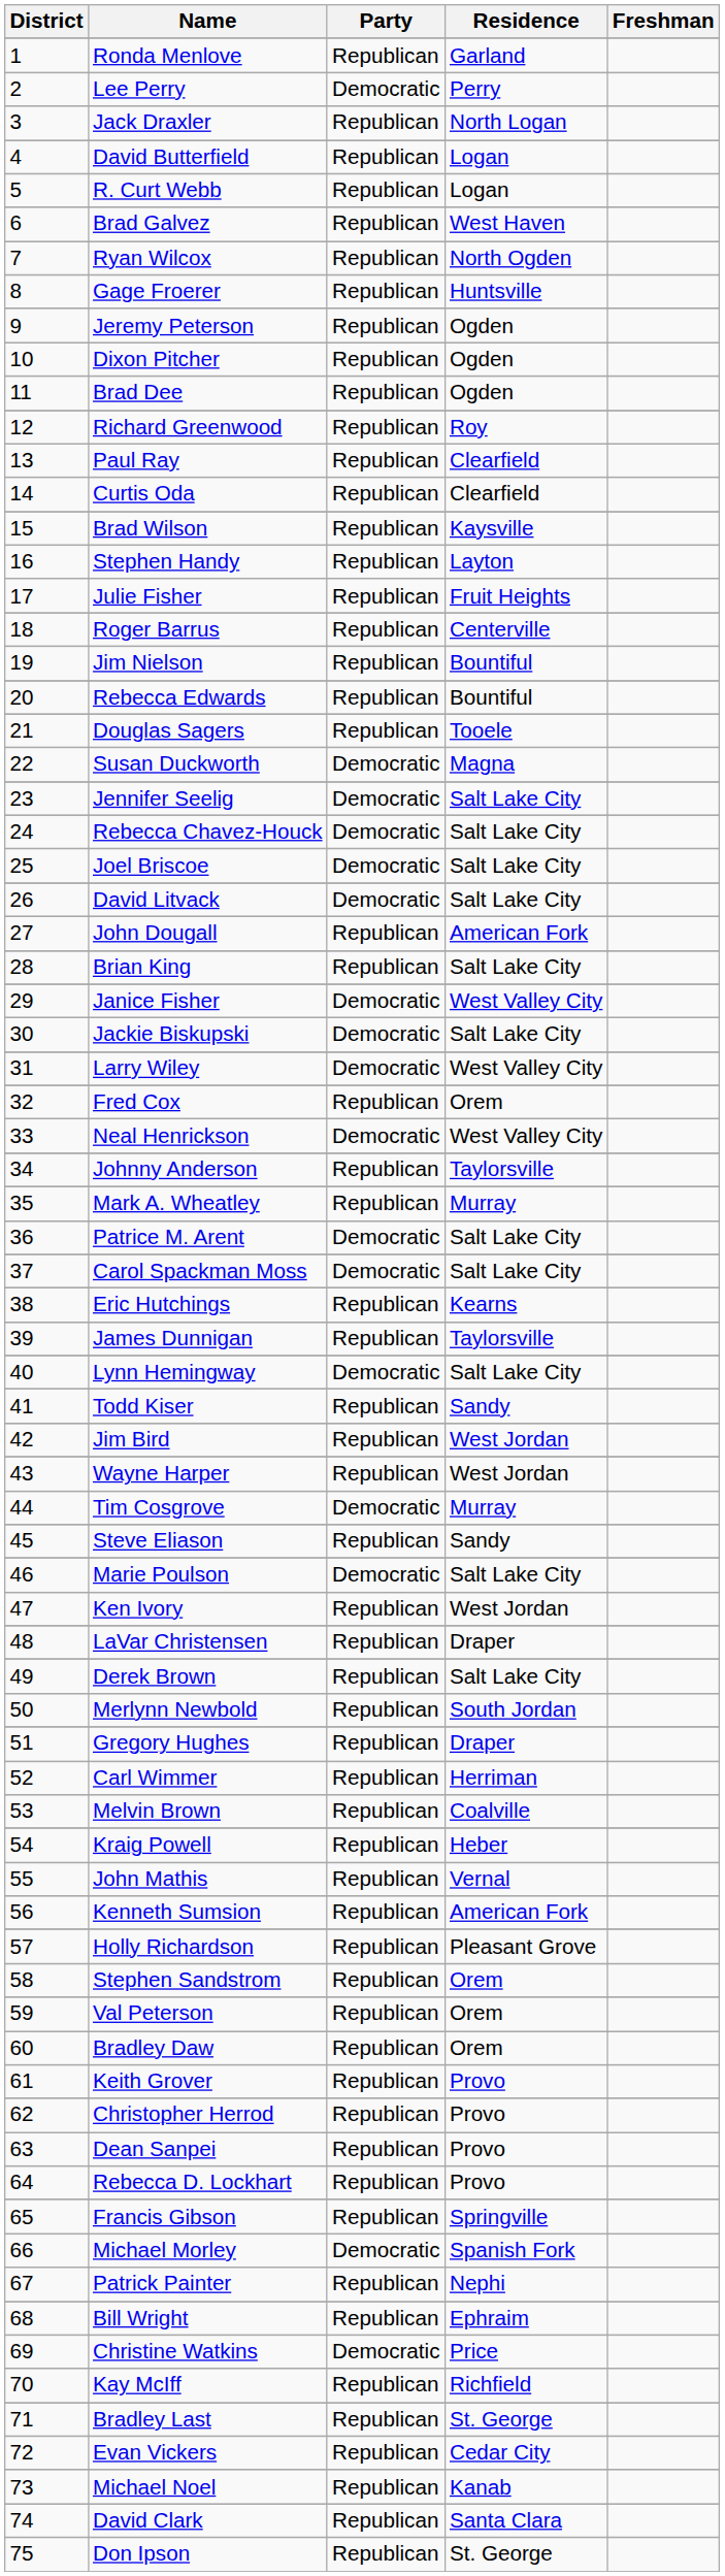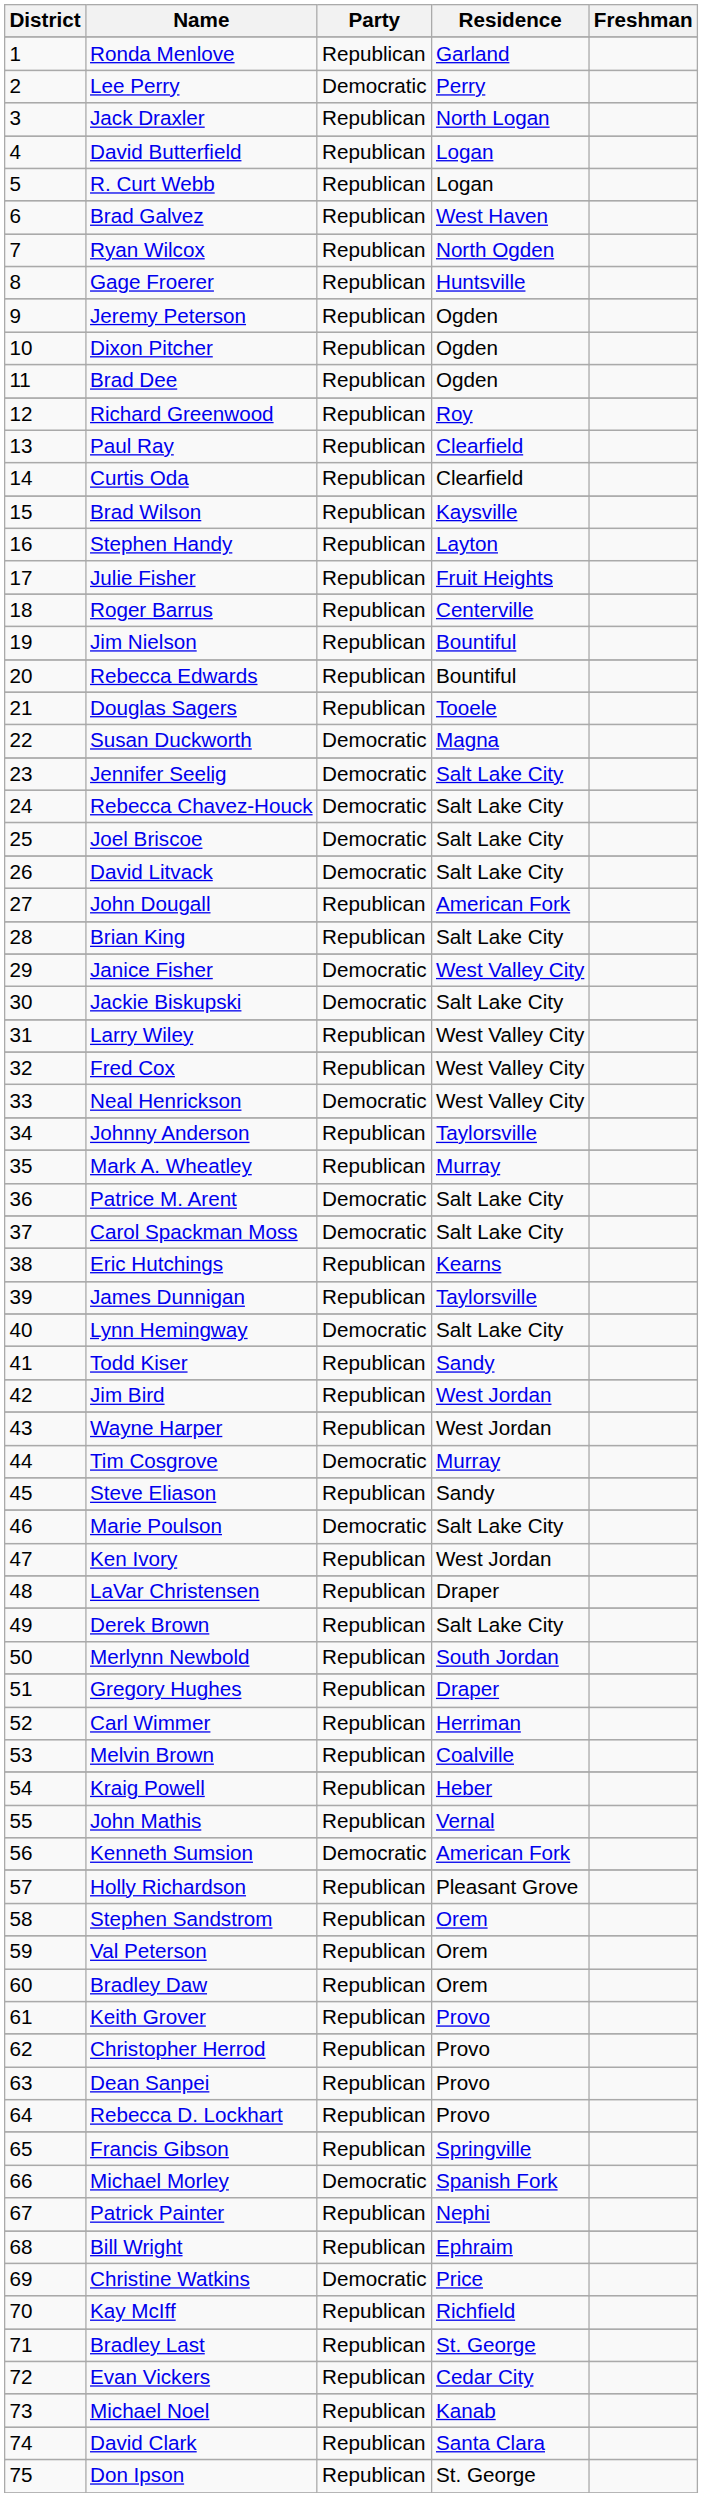Larry Wiley | Party: Democratic -> Republican
Fred Cox | Residence: Orem -> West Valley City
Kenneth Sumsion | Party: Republican -> Democratic
